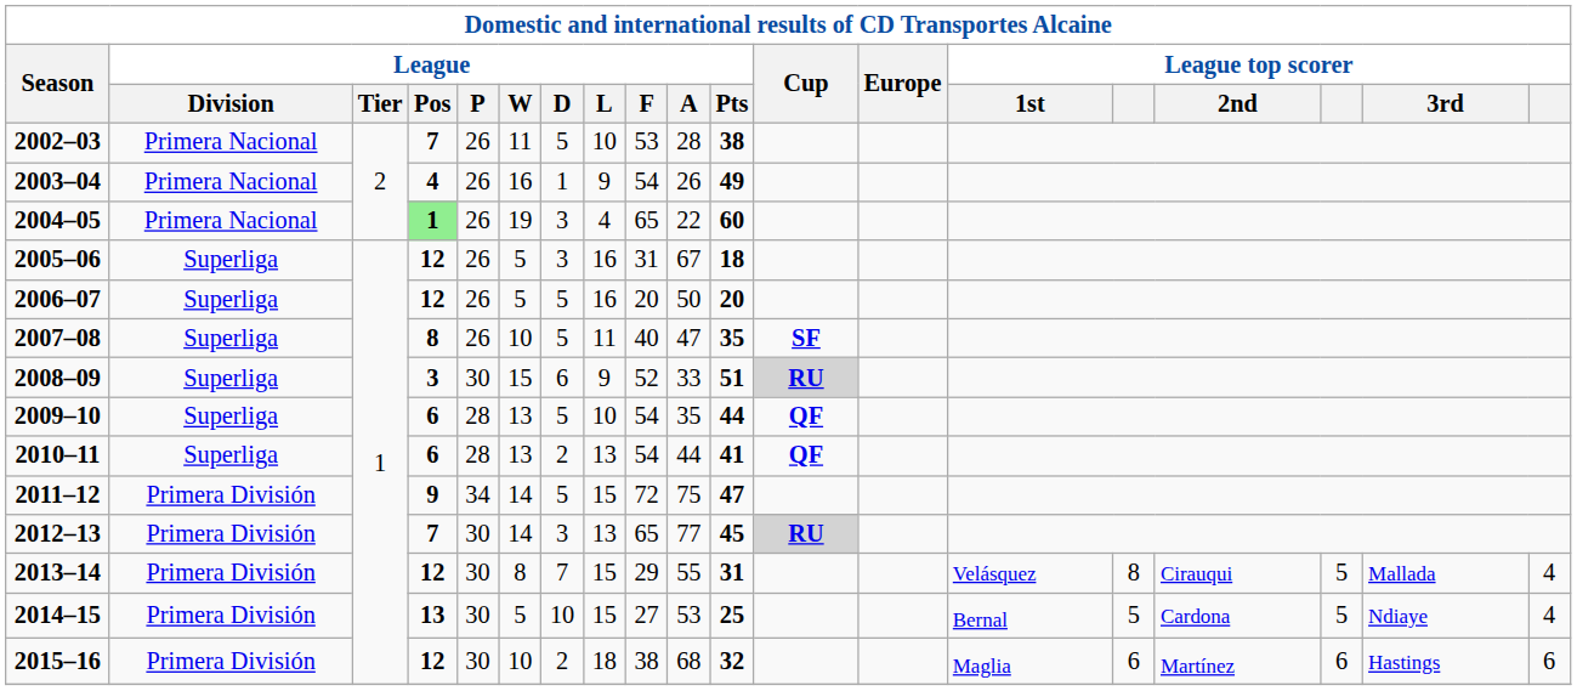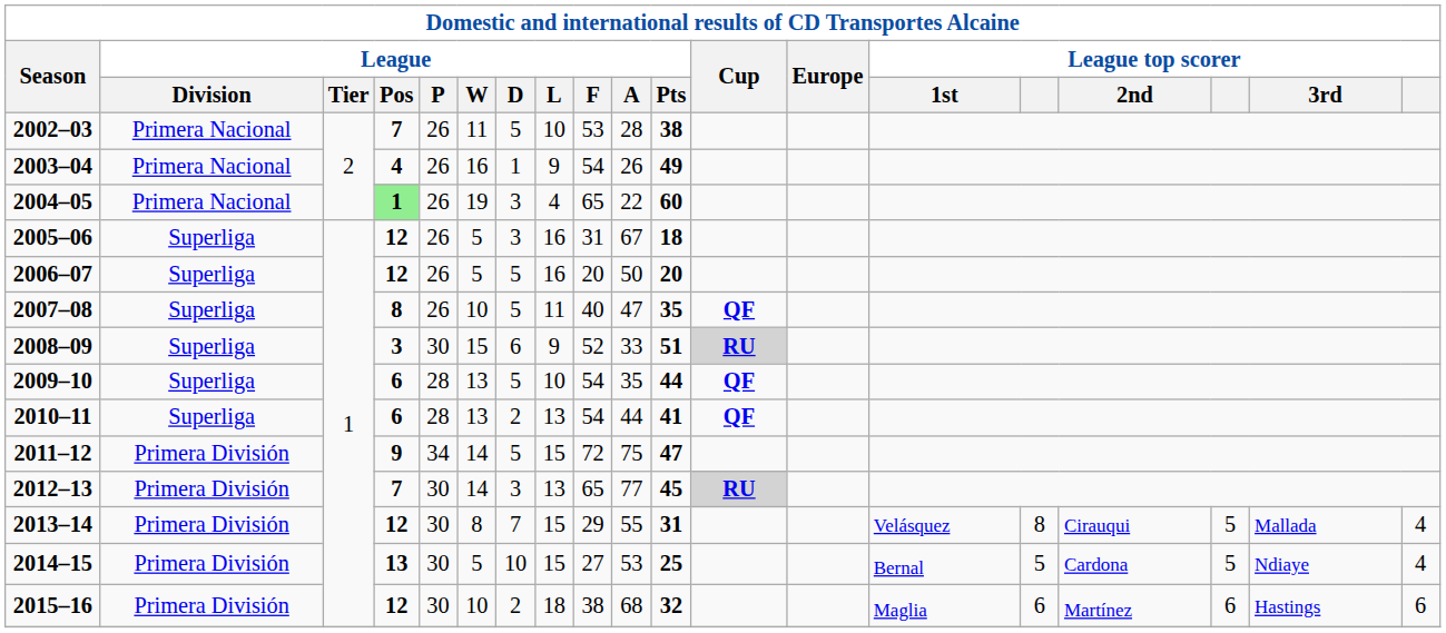2007–08 | Cup: SF -> QF
